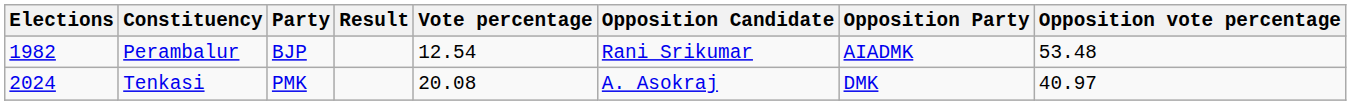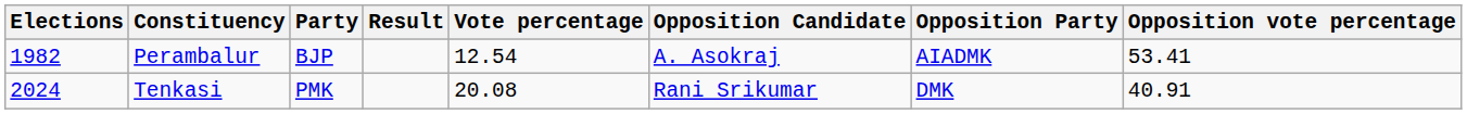Perambalur | Opposition Candidate: Rani Srikumar -> A. Asokraj
Perambalur | Opposition vote percentage: 53.48 -> 53.41
Tenkasi | Opposition Candidate: A. Asokraj -> Rani Srikumar
Tenkasi | Opposition vote percentage: 40.97 -> 40.91
